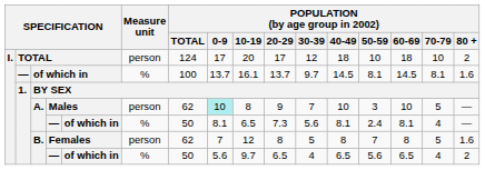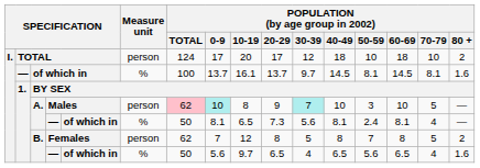Males | POPULATION (by age group in 2002) / TOTAL: no background -> pink background
Males | POPULATION (by age group in 2002) / 30-39: no background -> paleturquoise background
Females | POPULATION (by age group in 2002) / 80 +: 1.6 -> 2
B. / — | POPULATION (by age group in 2002) / 80 +: 2 -> 1.6
